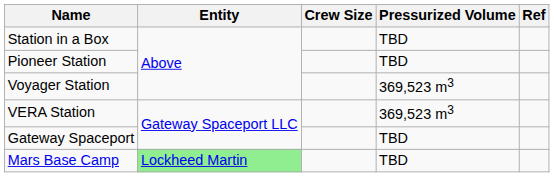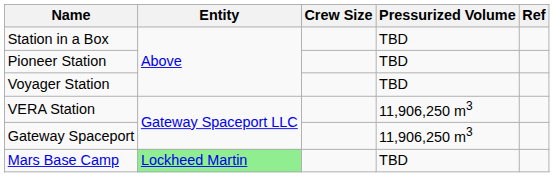Voyager Station | Pressurized Volume: 369,523 m3 -> TBD
VERA Station | Pressurized Volume: 369,523 m3 -> 11,906,250 m3
Gateway Spaceport | Pressurized Volume: TBD -> 11,906,250 m3
